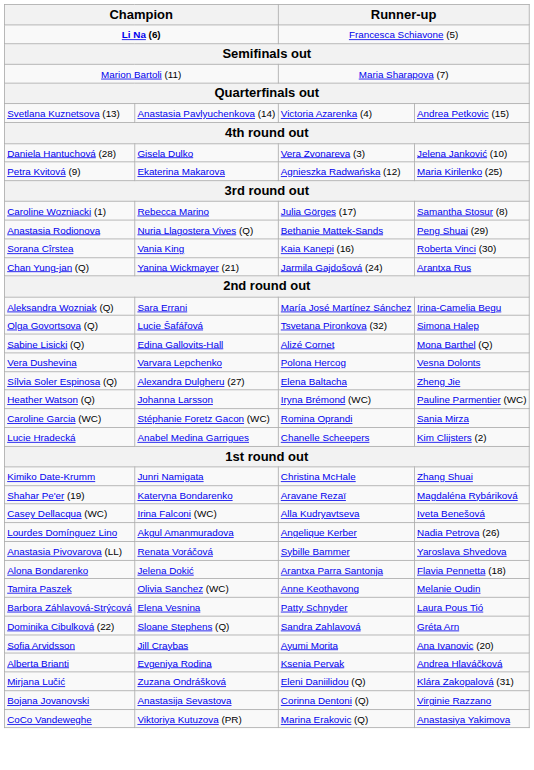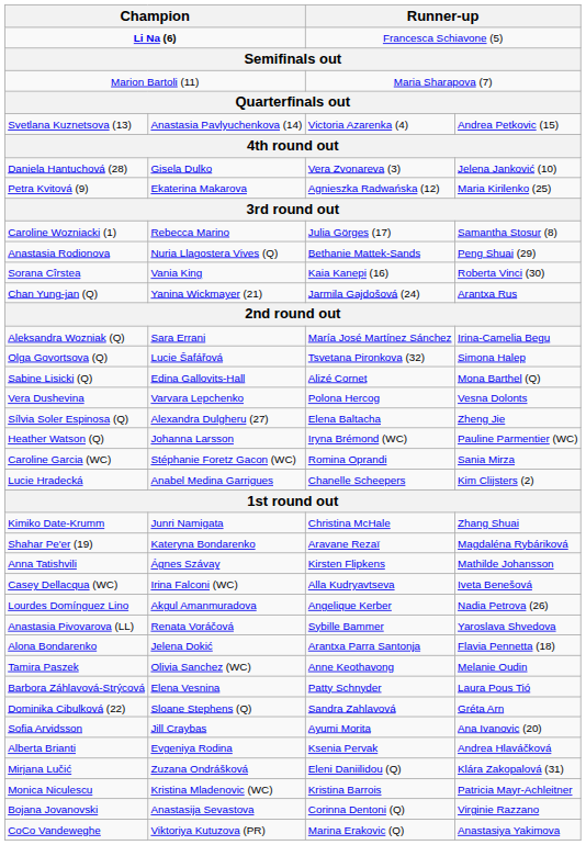+ row: Anna Tatishvili | Ágnes Szávay | Kirsten Flipkens | Mathilde Johansson
+ row: Monica Niculescu | Kristina Mladenovic (WC) | Kristina Barrois | Patricia Mayr-Achleitner
